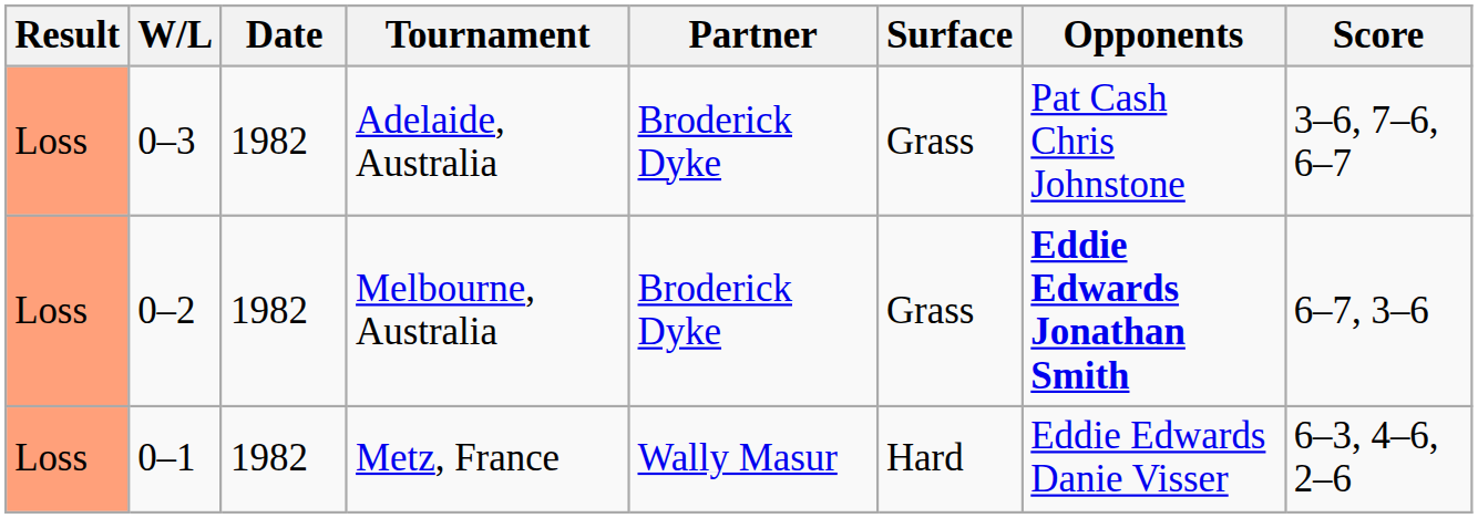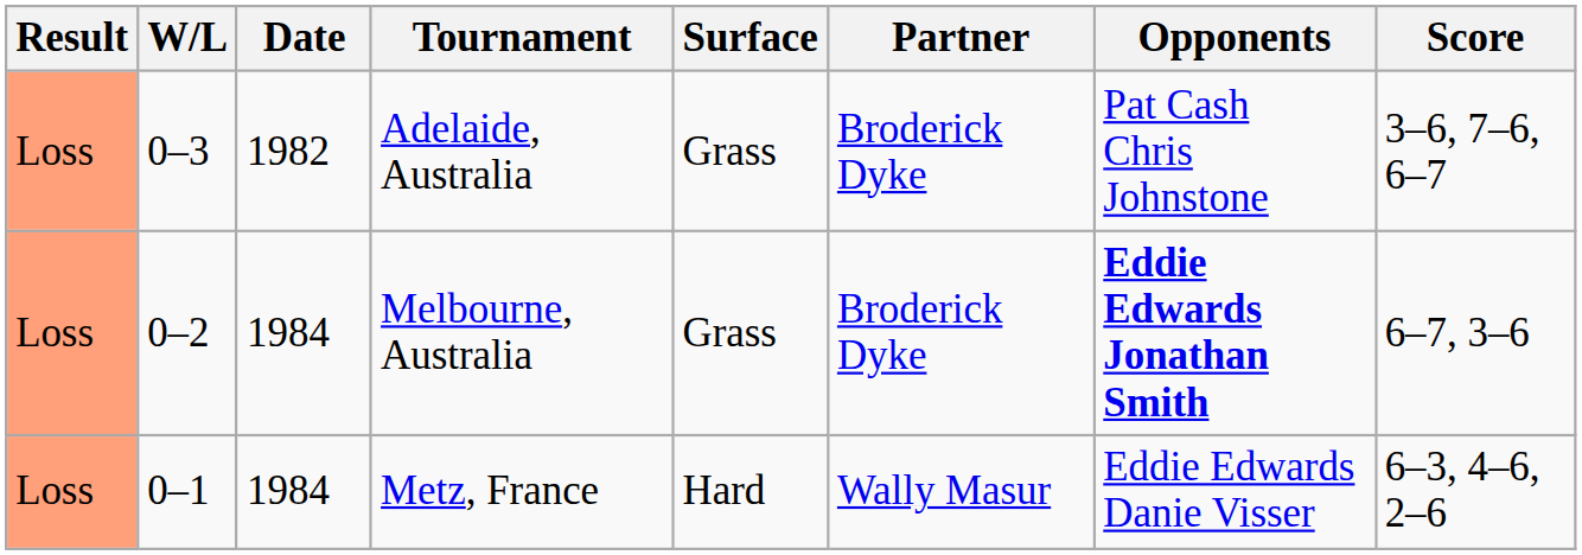columns swapped: Surface <-> Partner
Melbourne, Australia | Date: 1982 -> 1984
Metz, France | Date: 1982 -> 1984
